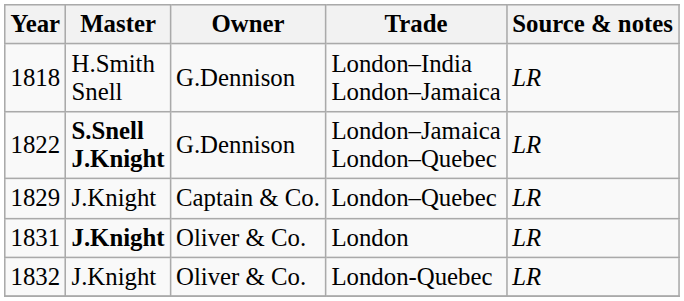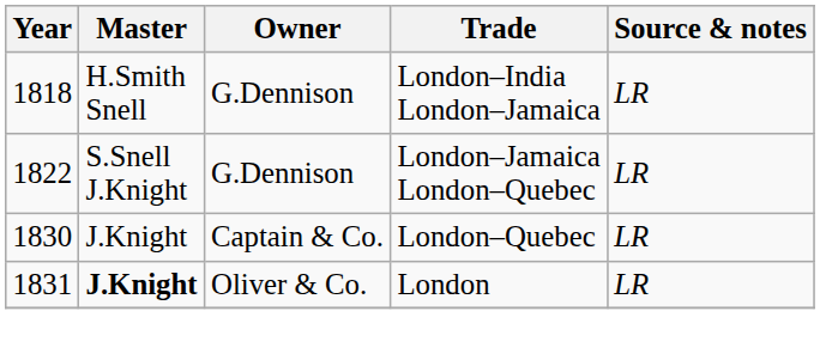London–Jamaica London–Quebec | Master: bold -> normal
London–Quebec | Year: 1829 -> 1830
- row: 1832 | J.Knight | Oliver & Co. | London-Quebec | LR
